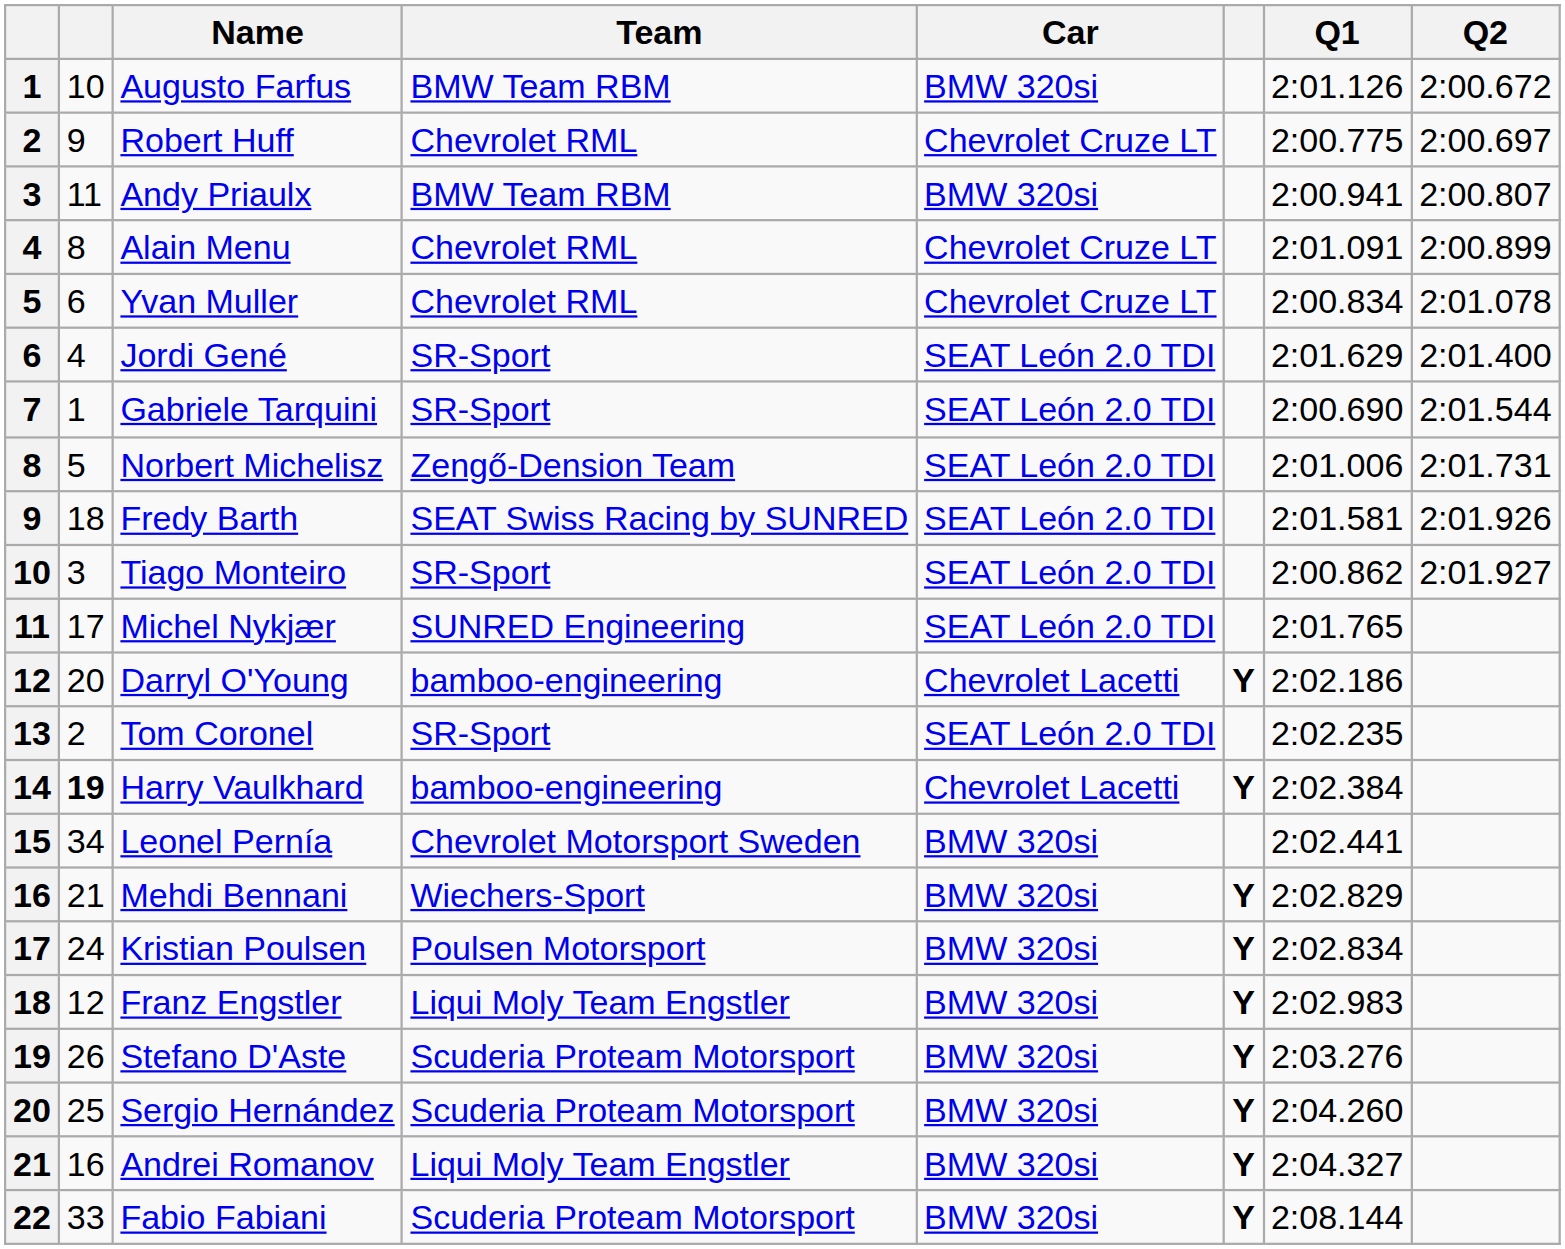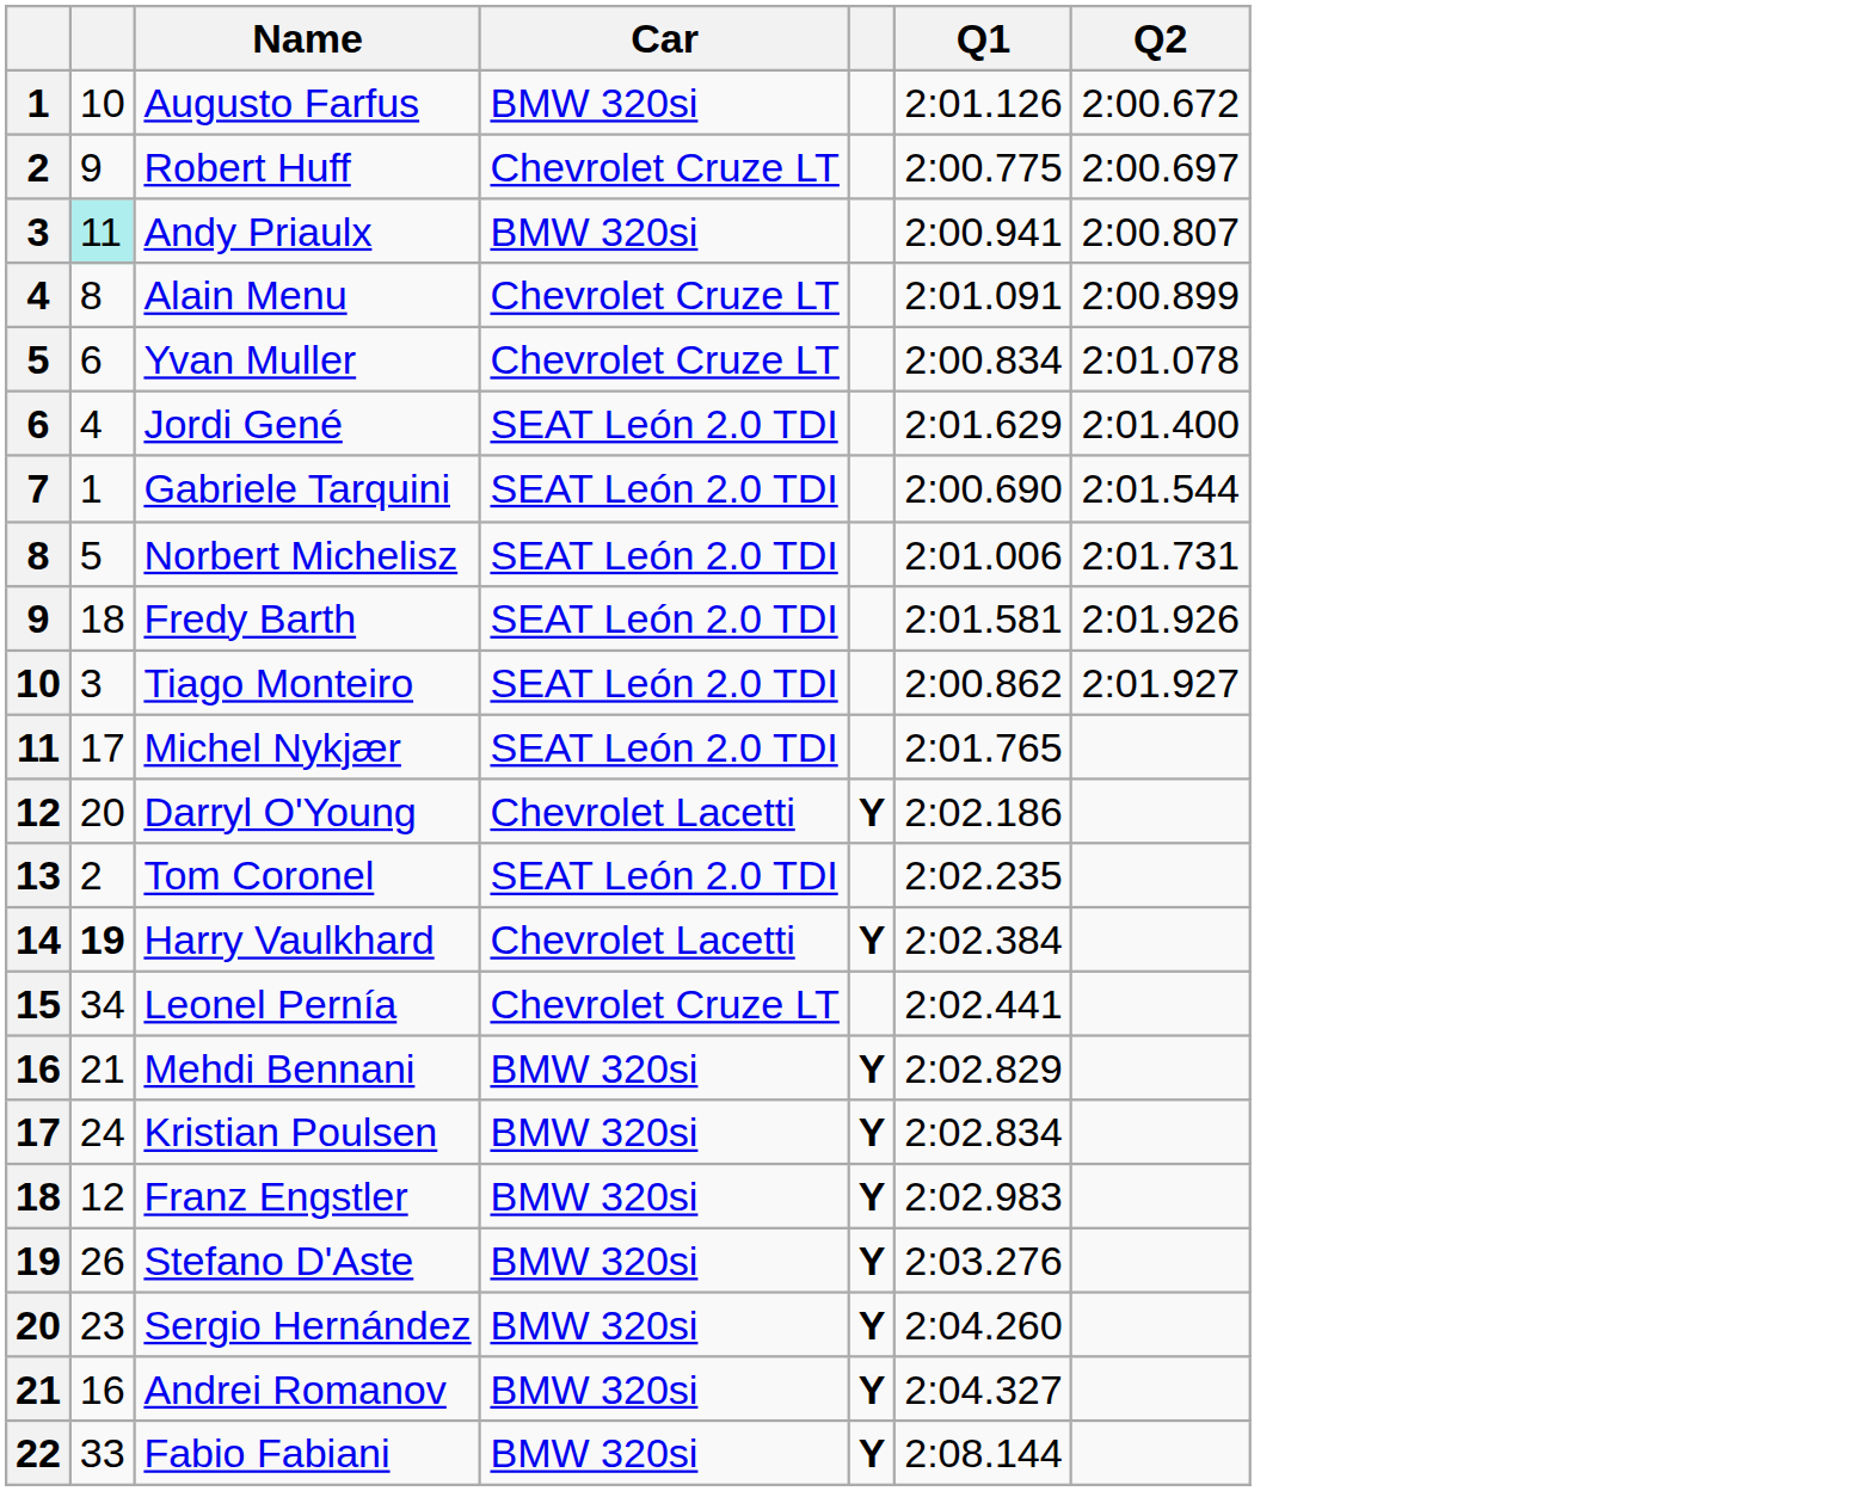- column: Team | BMW Team RBM | Chevrolet RML | BMW Team RBM | Chevrolet RML | Chevrolet RML | SR-Sport | SR-Sport | Zengő-Dension Team | SEAT Swiss Racing by SUNRED | SR-Sport | SUNRED Engineering | bamboo-engineering | SR-Sport | bamboo-engineering | Chevrolet Motorsport Sweden | Wiechers-Sport | Poulsen Motorsport | Liqui Moly Team Engstler | Scuderia Proteam Motorsport | Scuderia Proteam Motorsport | Liqui Moly Team Engstler | Scuderia Proteam Motorsport
Andy Priaulx | column 2: no background -> paleturquoise background
Leonel Pernía | Car: BMW 320si -> Chevrolet Cruze LT
Sergio Hernández | column 2: 25 -> 23
